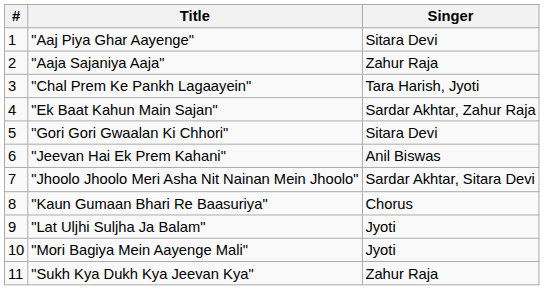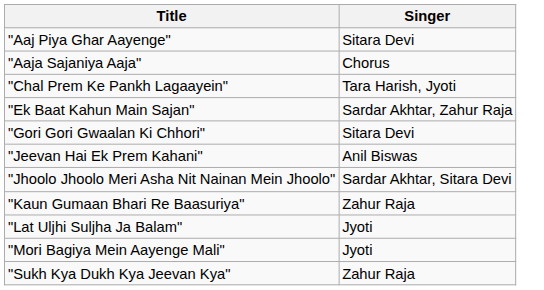- column: # | 1 | 2 | 3 | 4 | 5 | 6 | 7 | 8 | 9 | 10 | 11
"Aaja Sajaniya Aaja" | Singer: Zahur Raja -> Chorus
"Kaun Gumaan Bhari Re Baasuriya" | Singer: Chorus -> Zahur Raja
